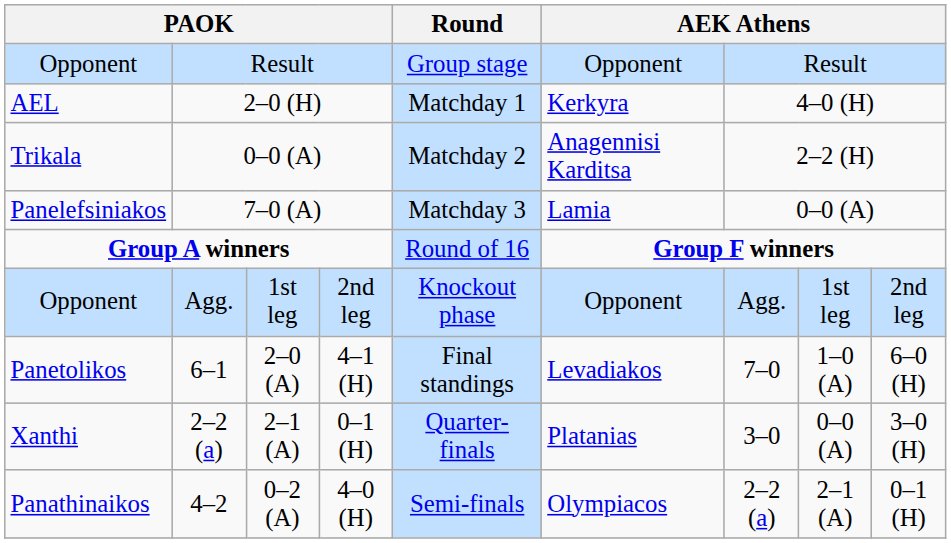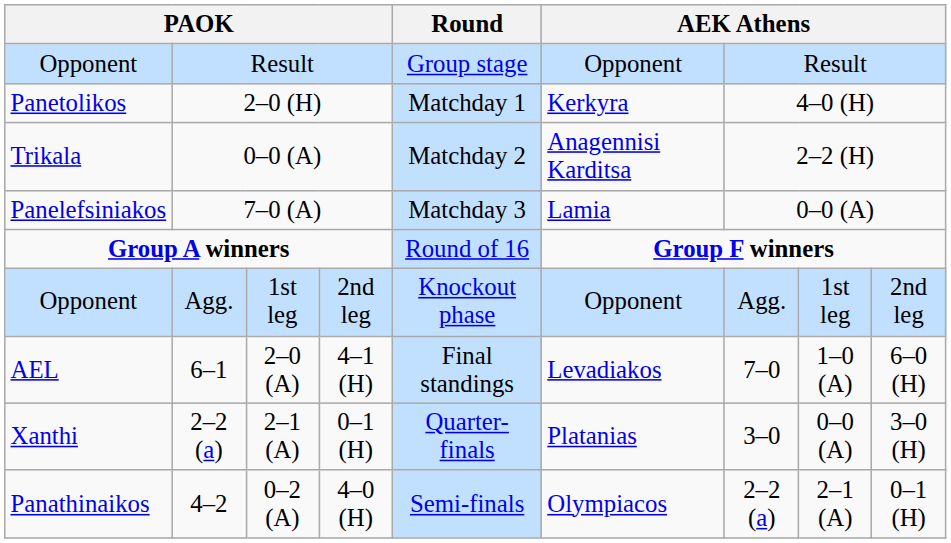2–0 (H) | column 1: AEL -> Panetolikos
6–1 | column 1: Panetolikos -> AEL
